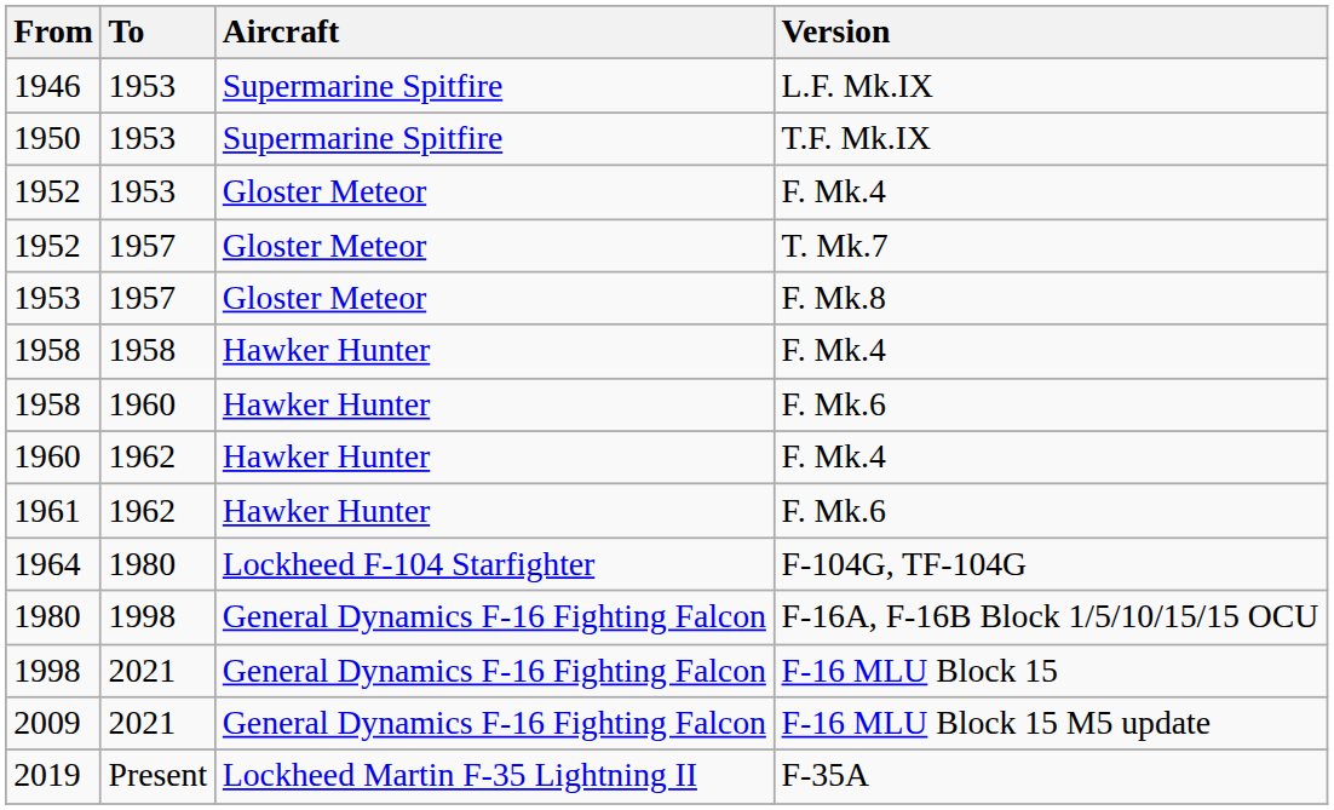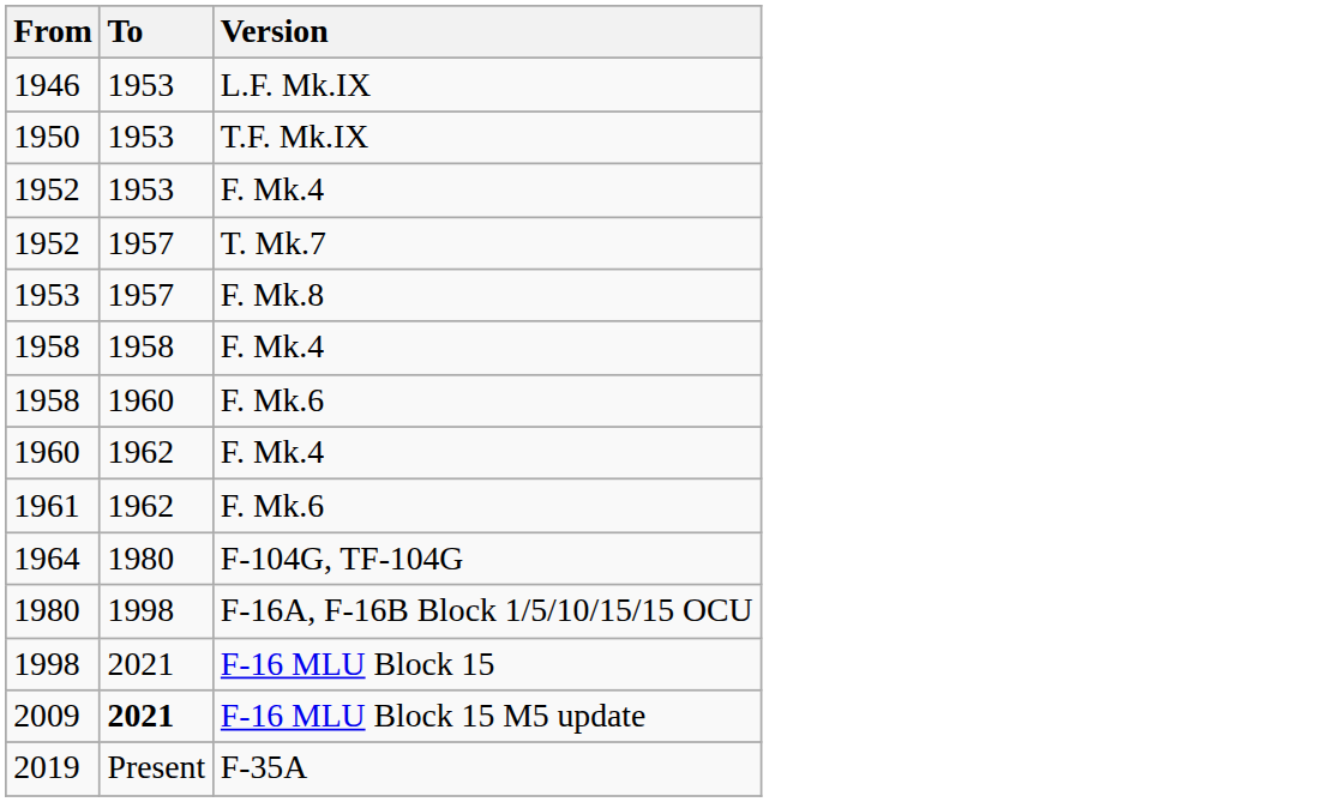- column: Aircraft | Supermarine Spitfire | Supermarine Spitfire | Gloster Meteor | Gloster Meteor | Gloster Meteor | Hawker Hunter | Hawker Hunter | Hawker Hunter | Hawker Hunter | Lockheed F-104 Starfighter | General Dynamics F-16 Fighting Falcon | General Dynamics F-16 Fighting Falcon | General Dynamics F-16 Fighting Falcon | Lockheed Martin F-35 Lightning II
2009 | To: normal -> bold
